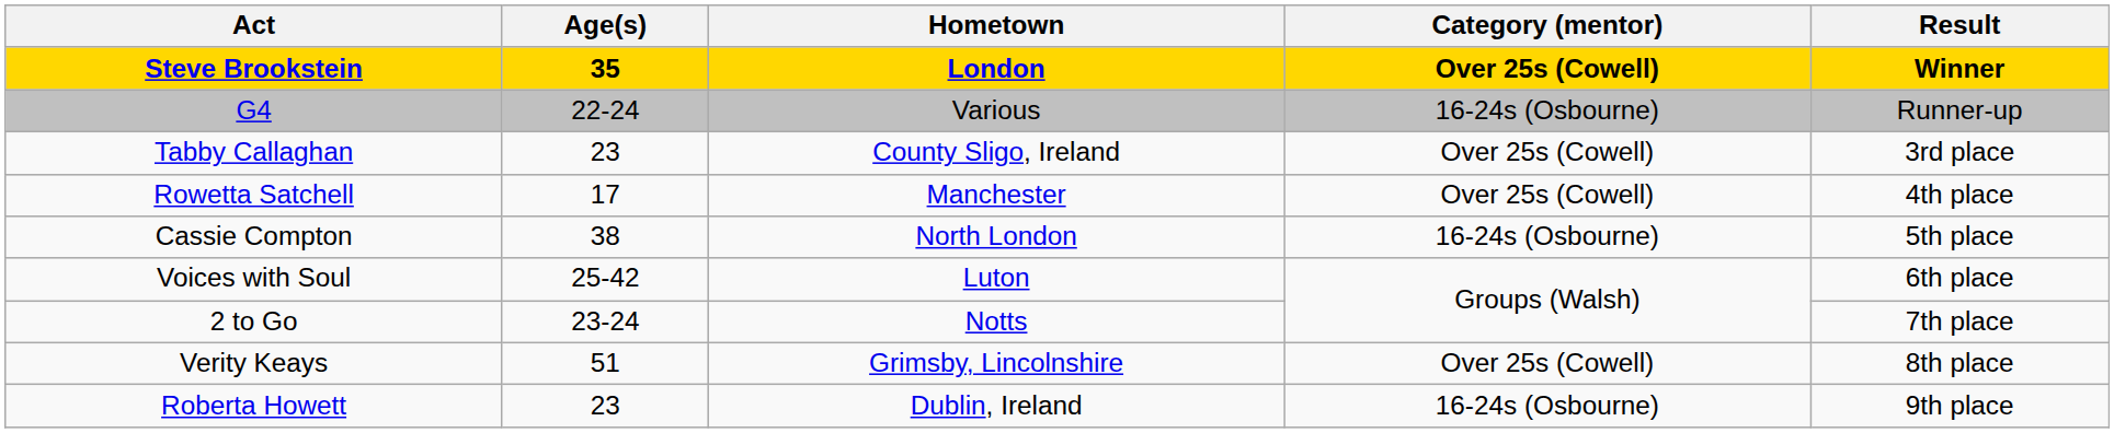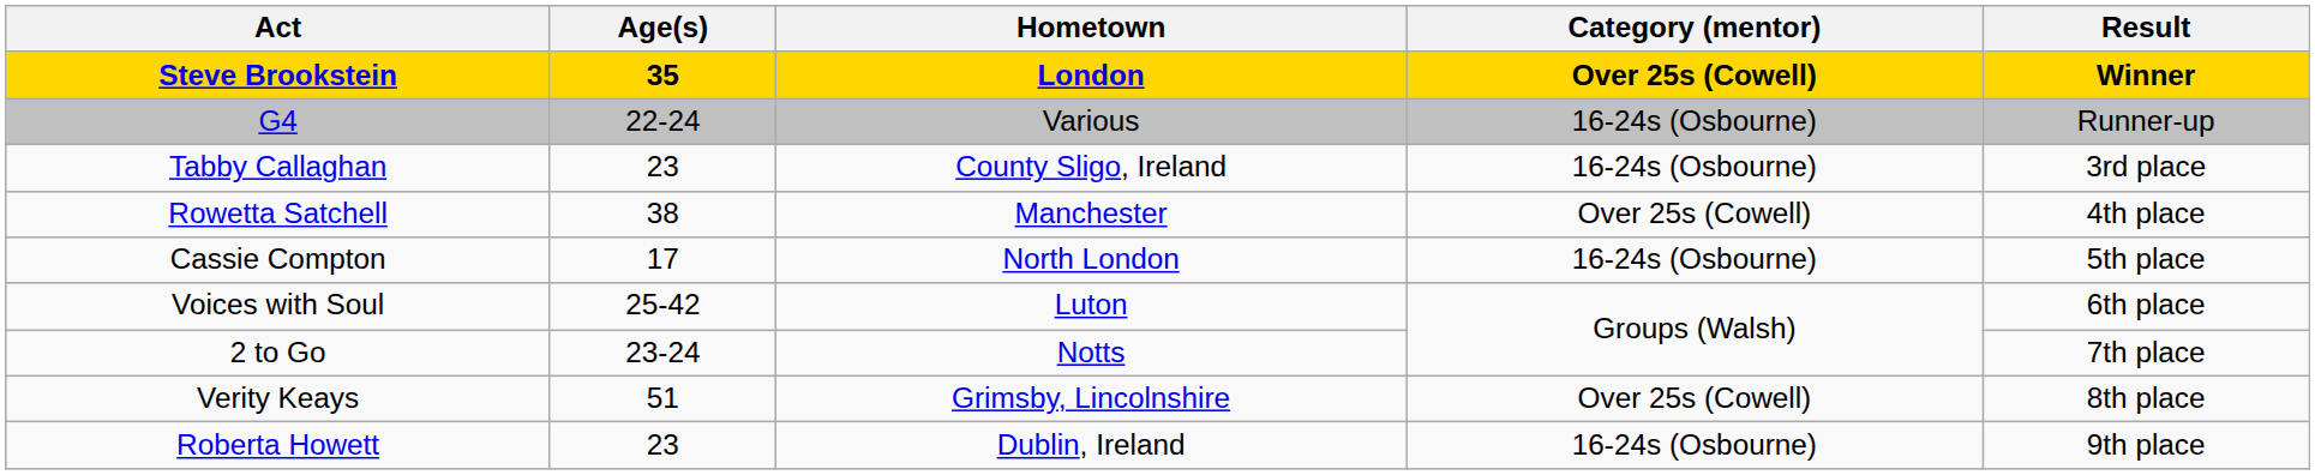Tabby Callaghan | Category (mentor): Over 25s (Cowell) -> 16-24s (Osbourne)
Rowetta Satchell | Age(s): 17 -> 38
Cassie Compton | Age(s): 38 -> 17
